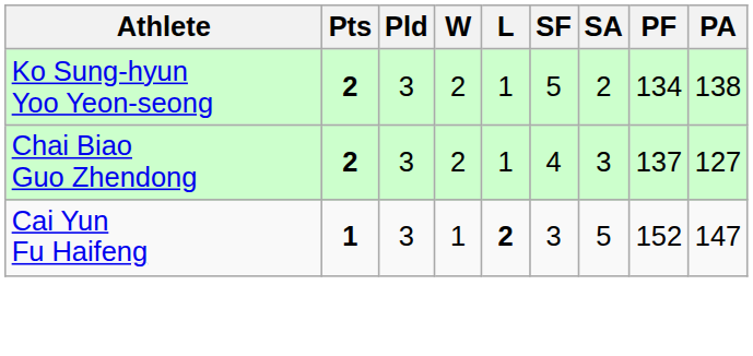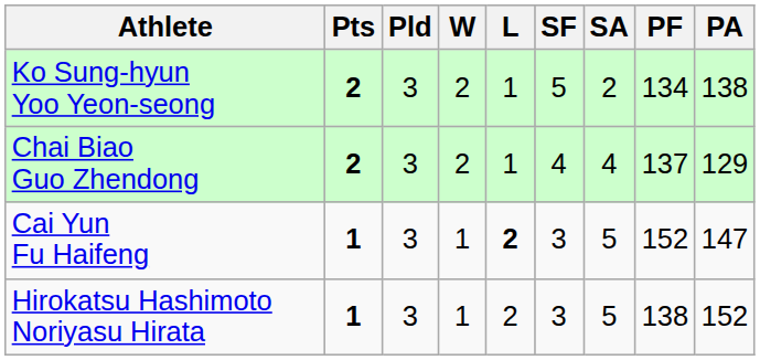Chai Biao Guo Zhendong | SA: 3 -> 4
Chai Biao Guo Zhendong | PA: 127 -> 129
+ row: Hirokatsu Hashimoto Noriyasu Hirata | 1 | 3 | 1 | 2 | 3 | 5 | 138 | 152
